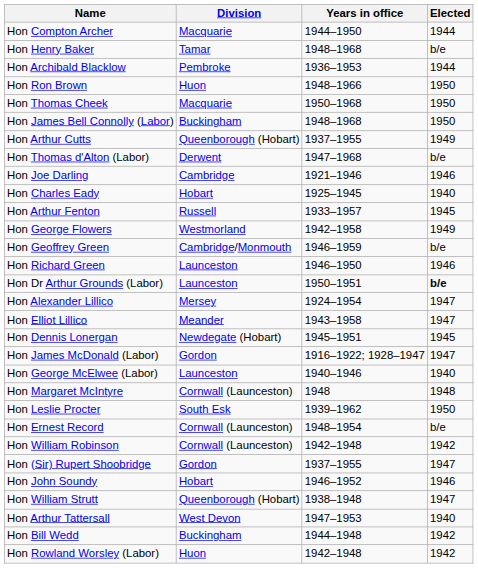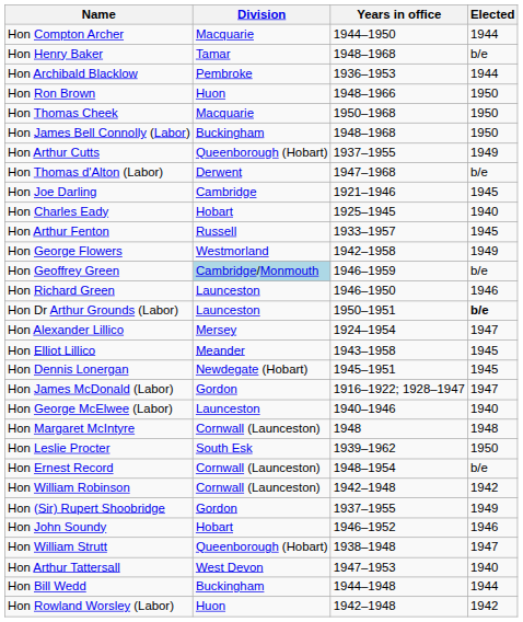Hon Joe Darling | Elected: 1946 -> 1945
Hon Geoffrey Green | Division: no background -> lightblue background
Hon Elliot Lillico | Elected: 1947 -> 1945
Hon (Sir) Rupert Shoobridge | Elected: 1947 -> 1949
Hon Bill Wedd | Elected: 1942 -> 1944
